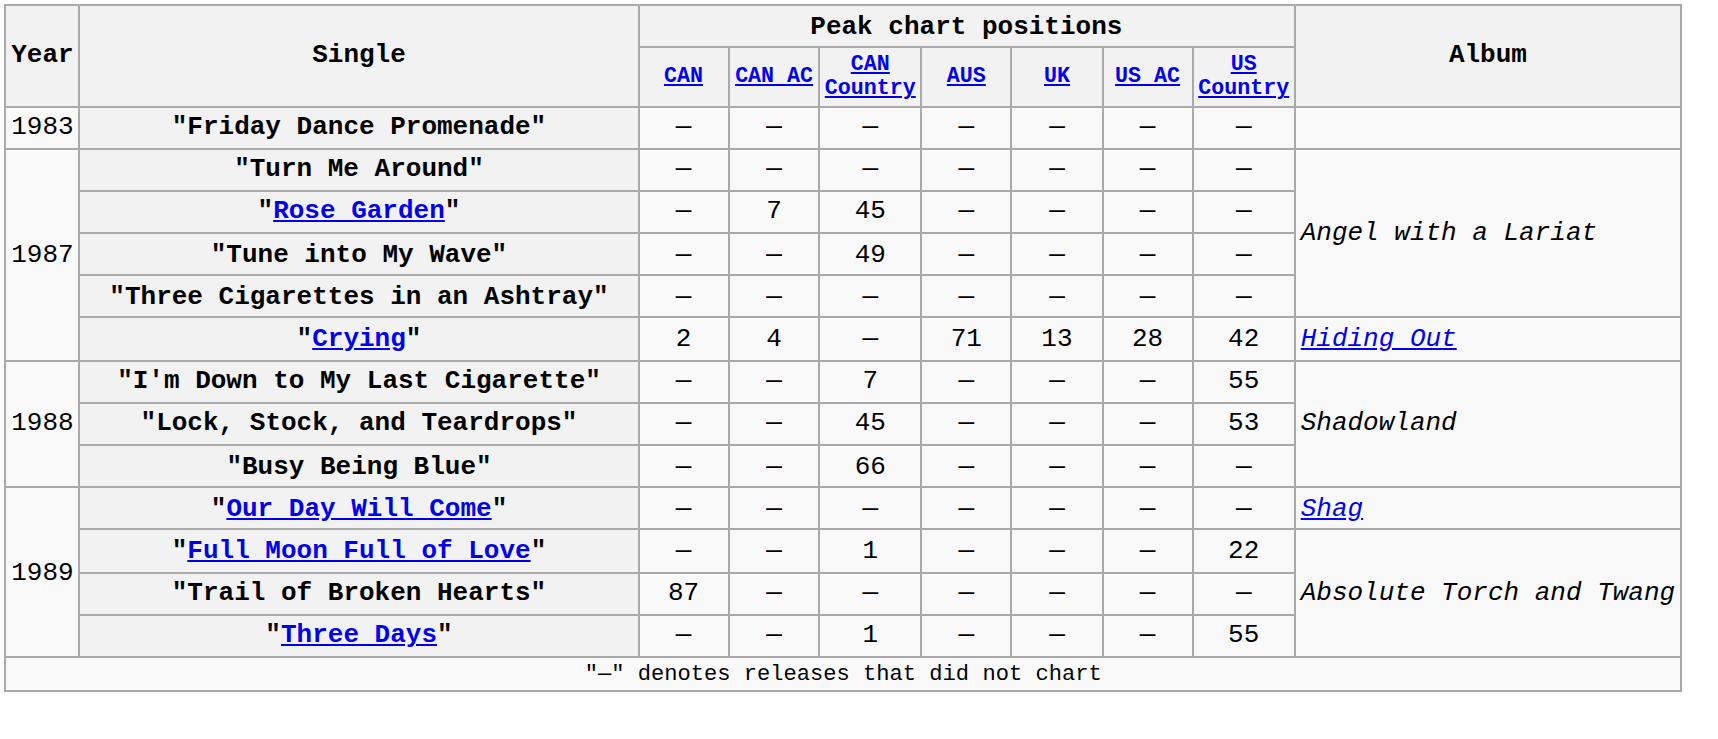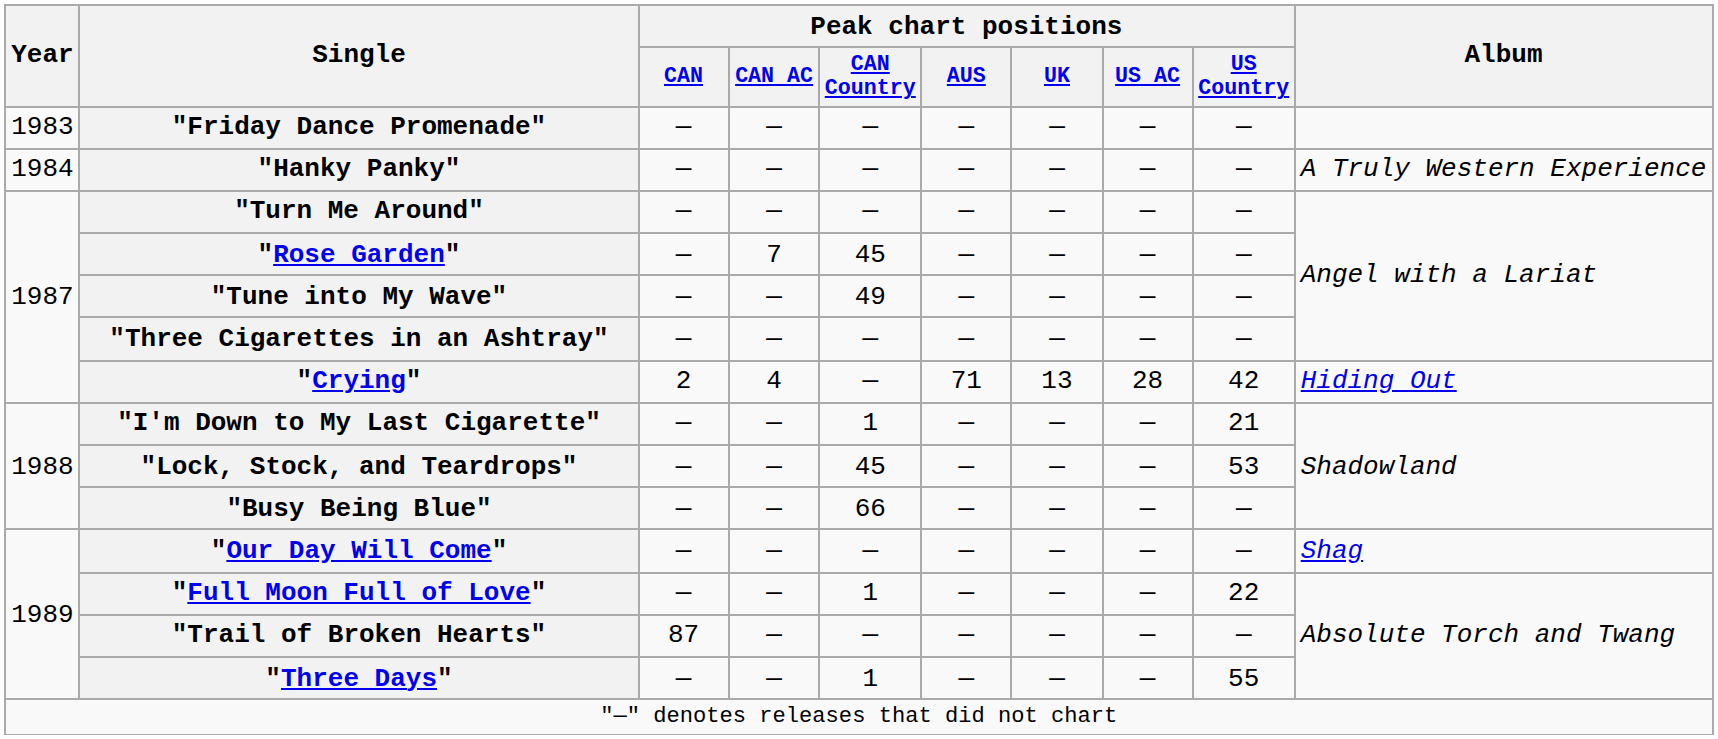+ row: 1984 | "Hanky Panky" | — | — | — | — | — | — | — | A Truly Western Experience
"I'm Down to My Last Cigarette" | Peak chart positions / CAN Country: 7 -> 1
"I'm Down to My Last Cigarette" | Peak chart positions / US Country: 55 -> 21
